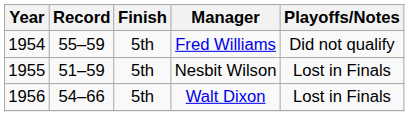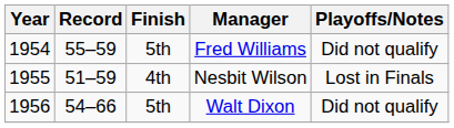Nesbit Wilson | Finish: 5th -> 4th
Walt Dixon | Playoffs/Notes: Lost in Finals -> Did not qualify
